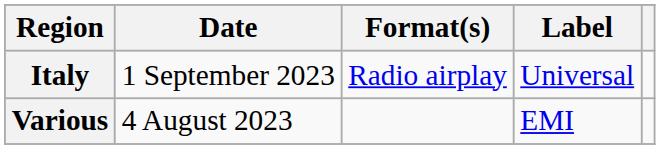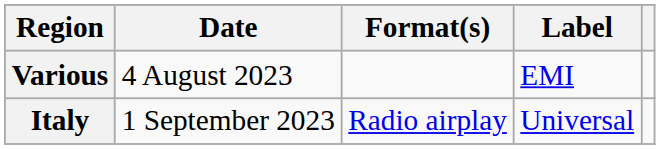rows swapped: Various <-> Italy
